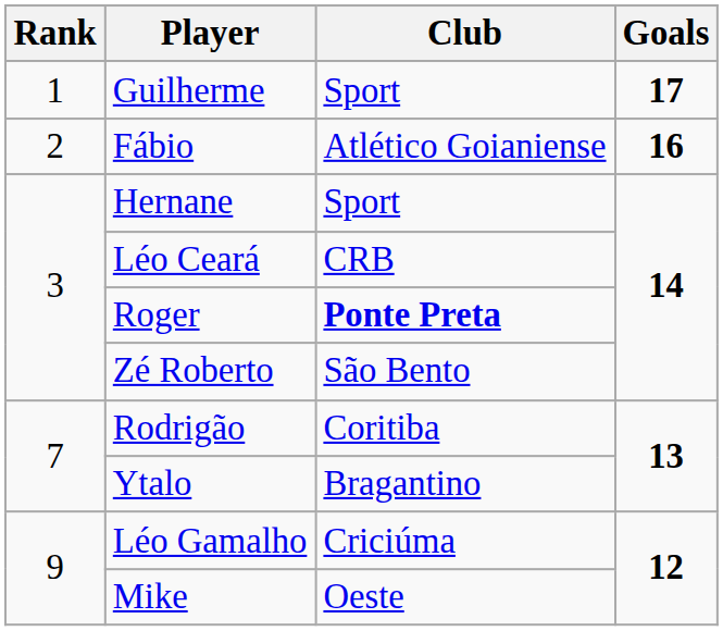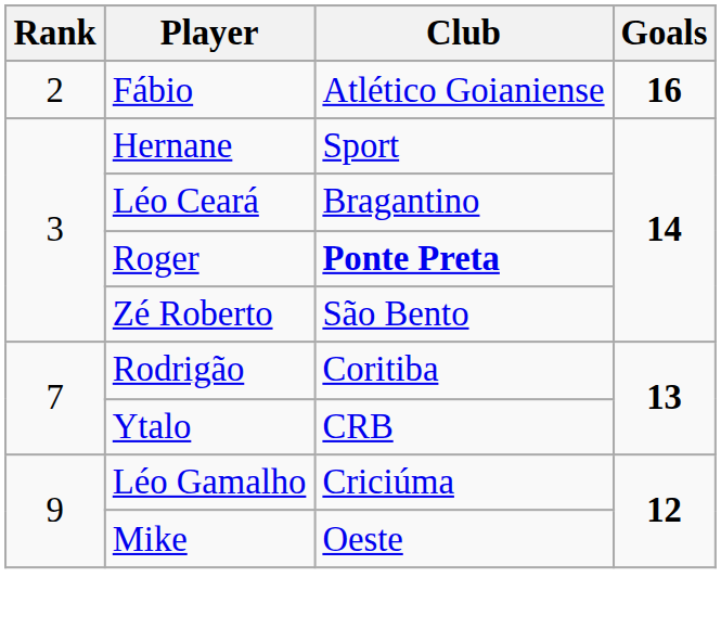- row: 1 | Guilherme | Sport | 17
Léo Ceará | Club: CRB -> Bragantino
Ytalo | Club: Bragantino -> CRB
